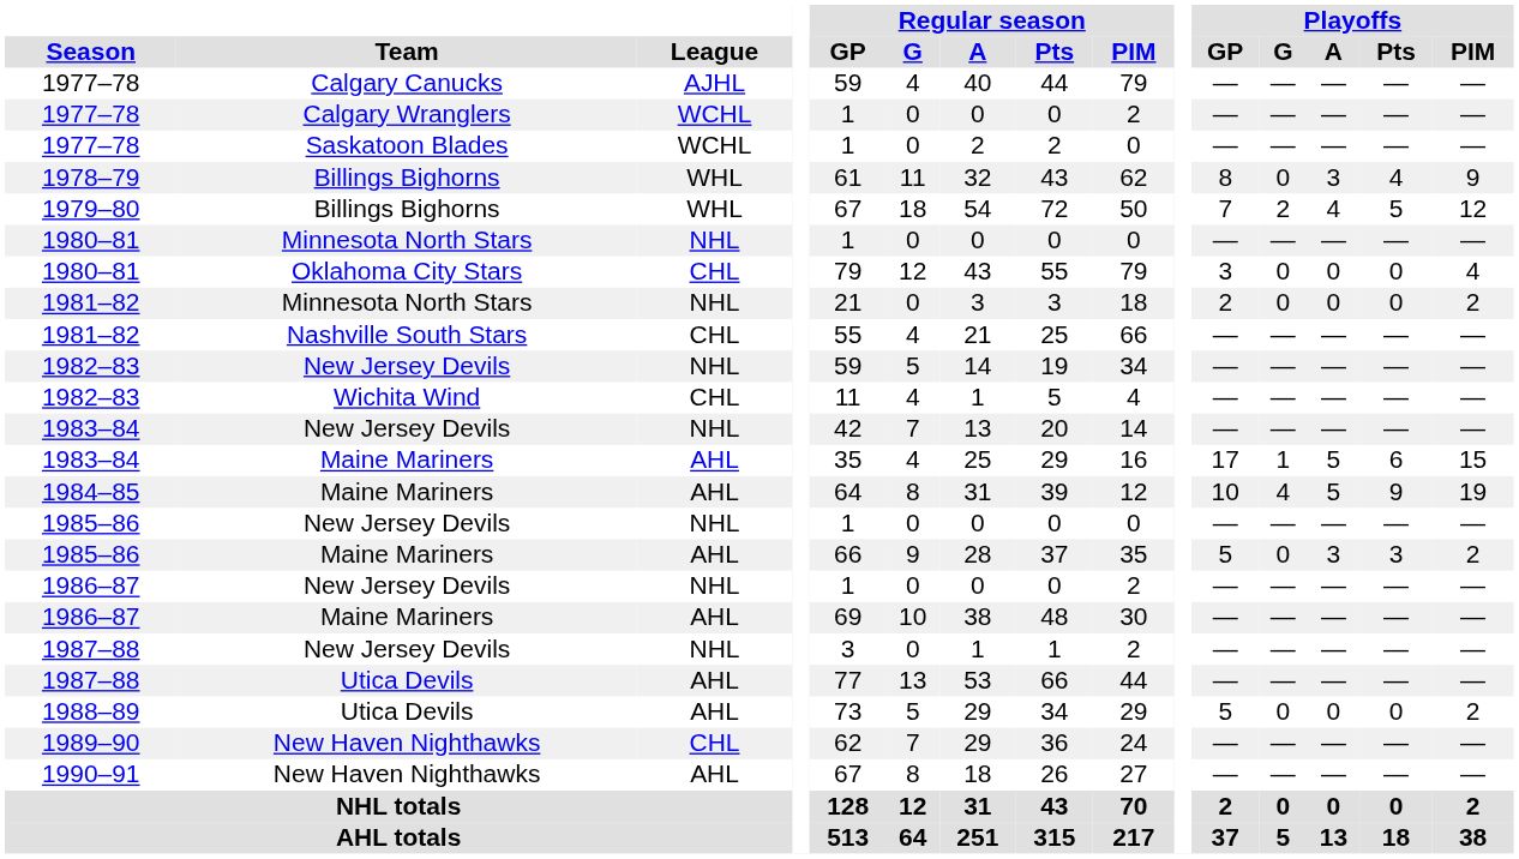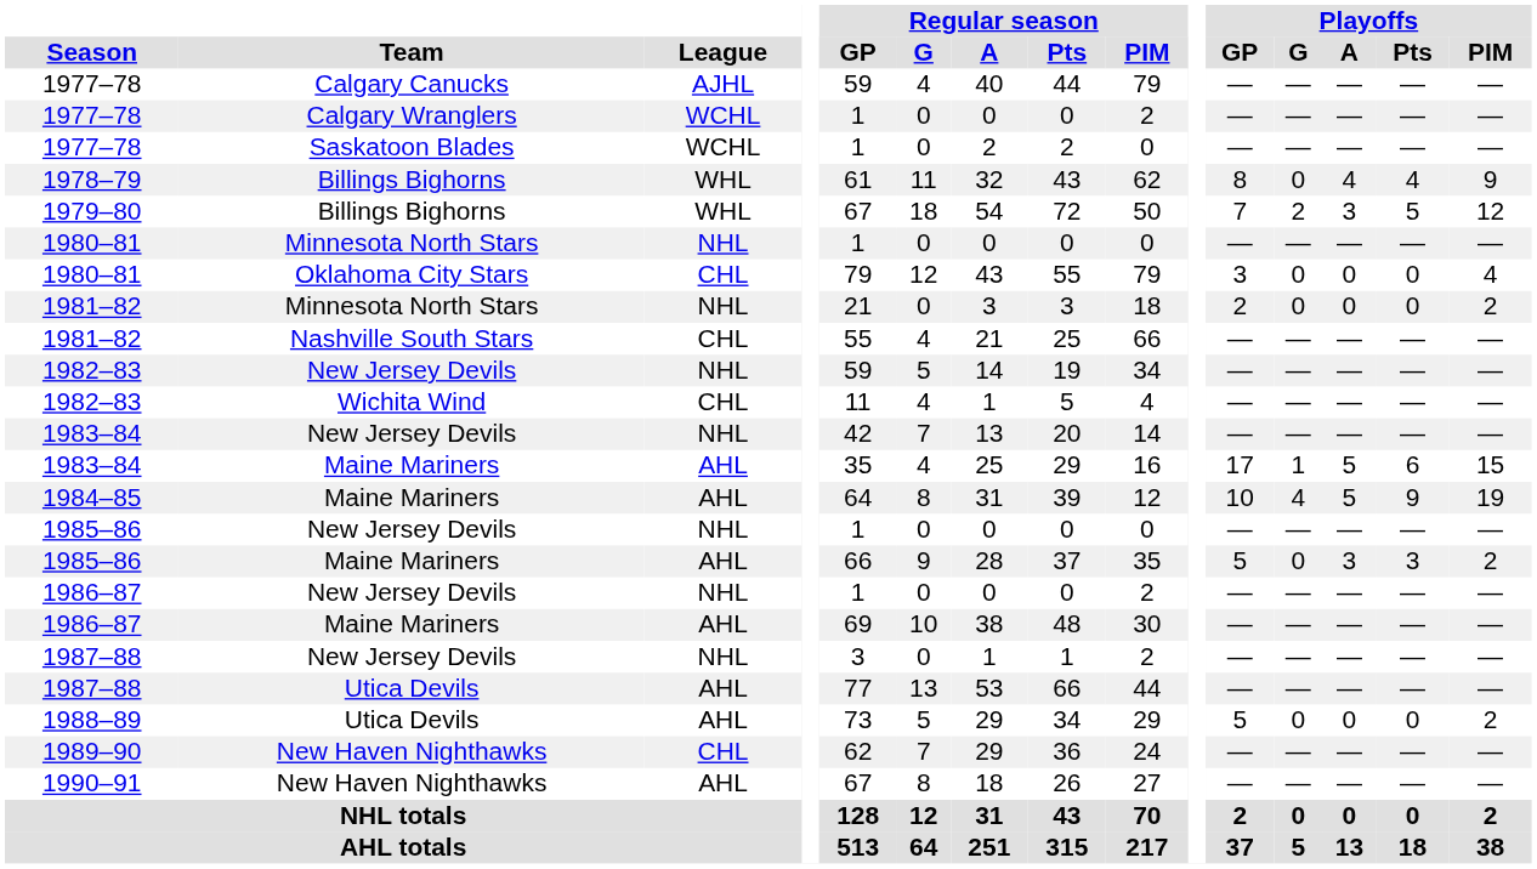1978–79 | Playoffs / A: 3 -> 4
1979–80 | Playoffs / A: 4 -> 3
